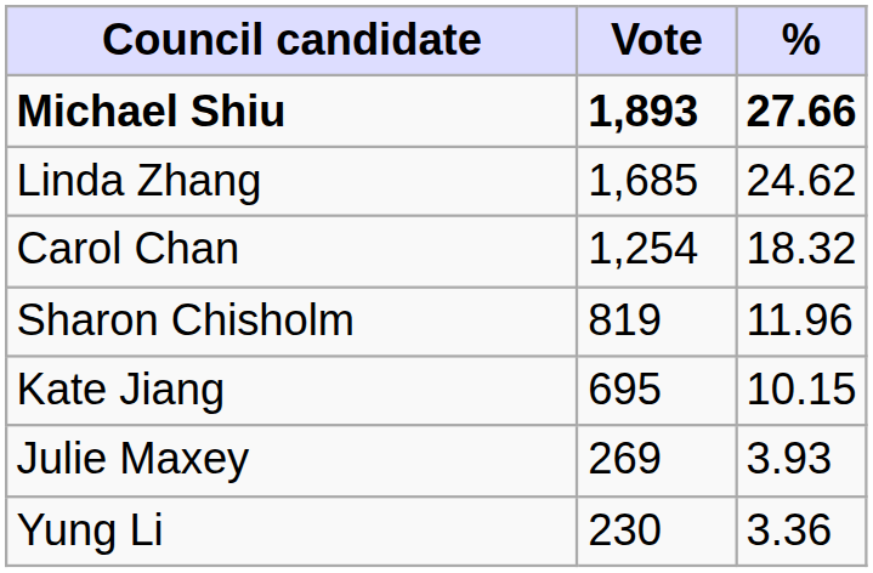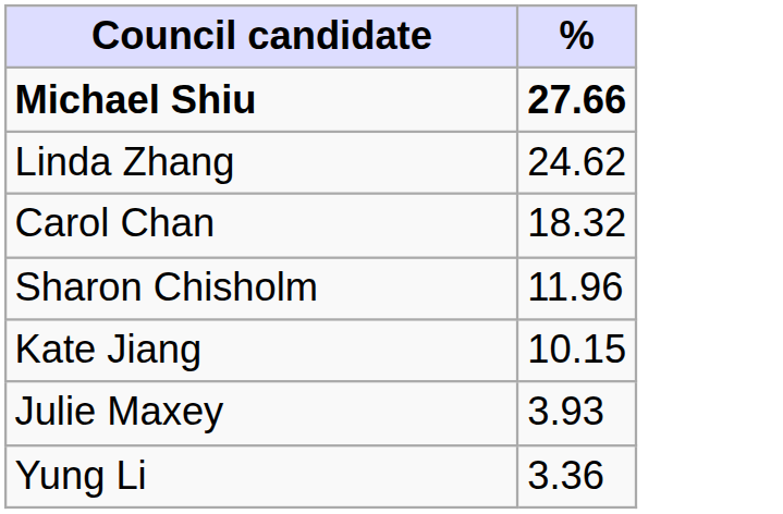- column: Vote | 1,893 | 1,685 | 1,254 | 819 | 695 | 269 | 230
